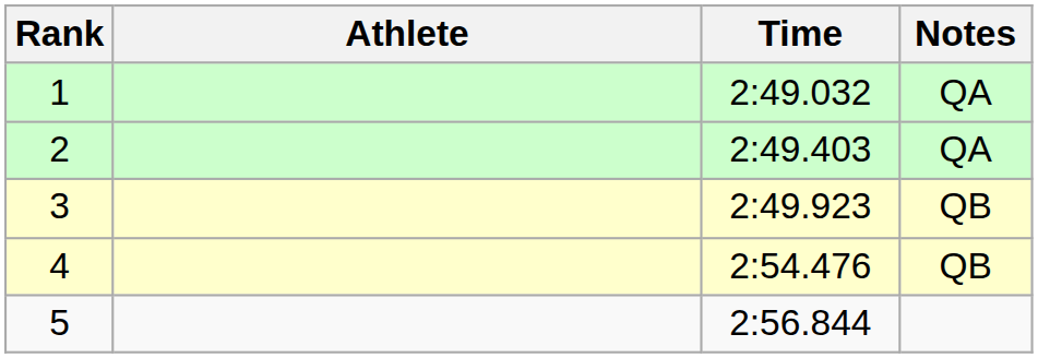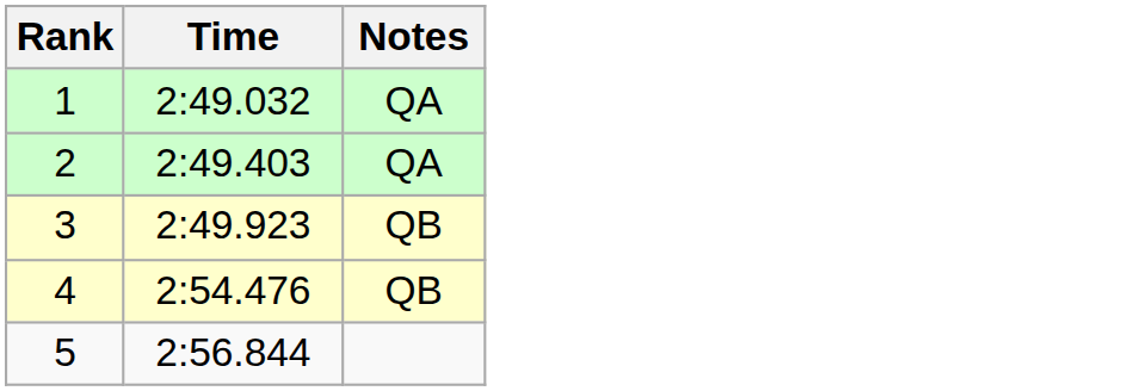- column: Athlete
